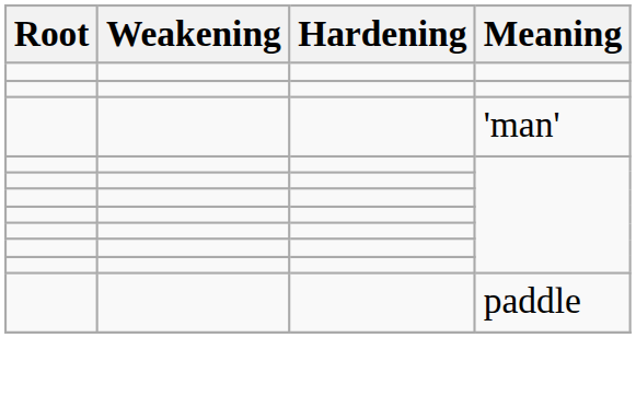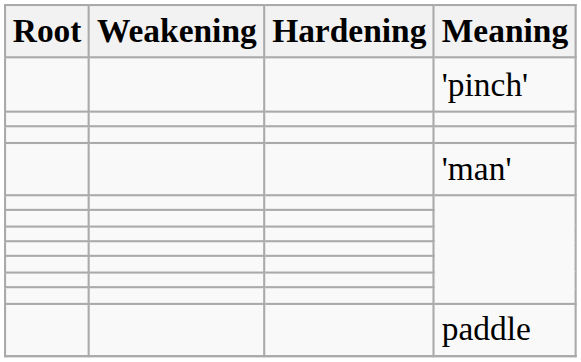+ row: 'pinch'
